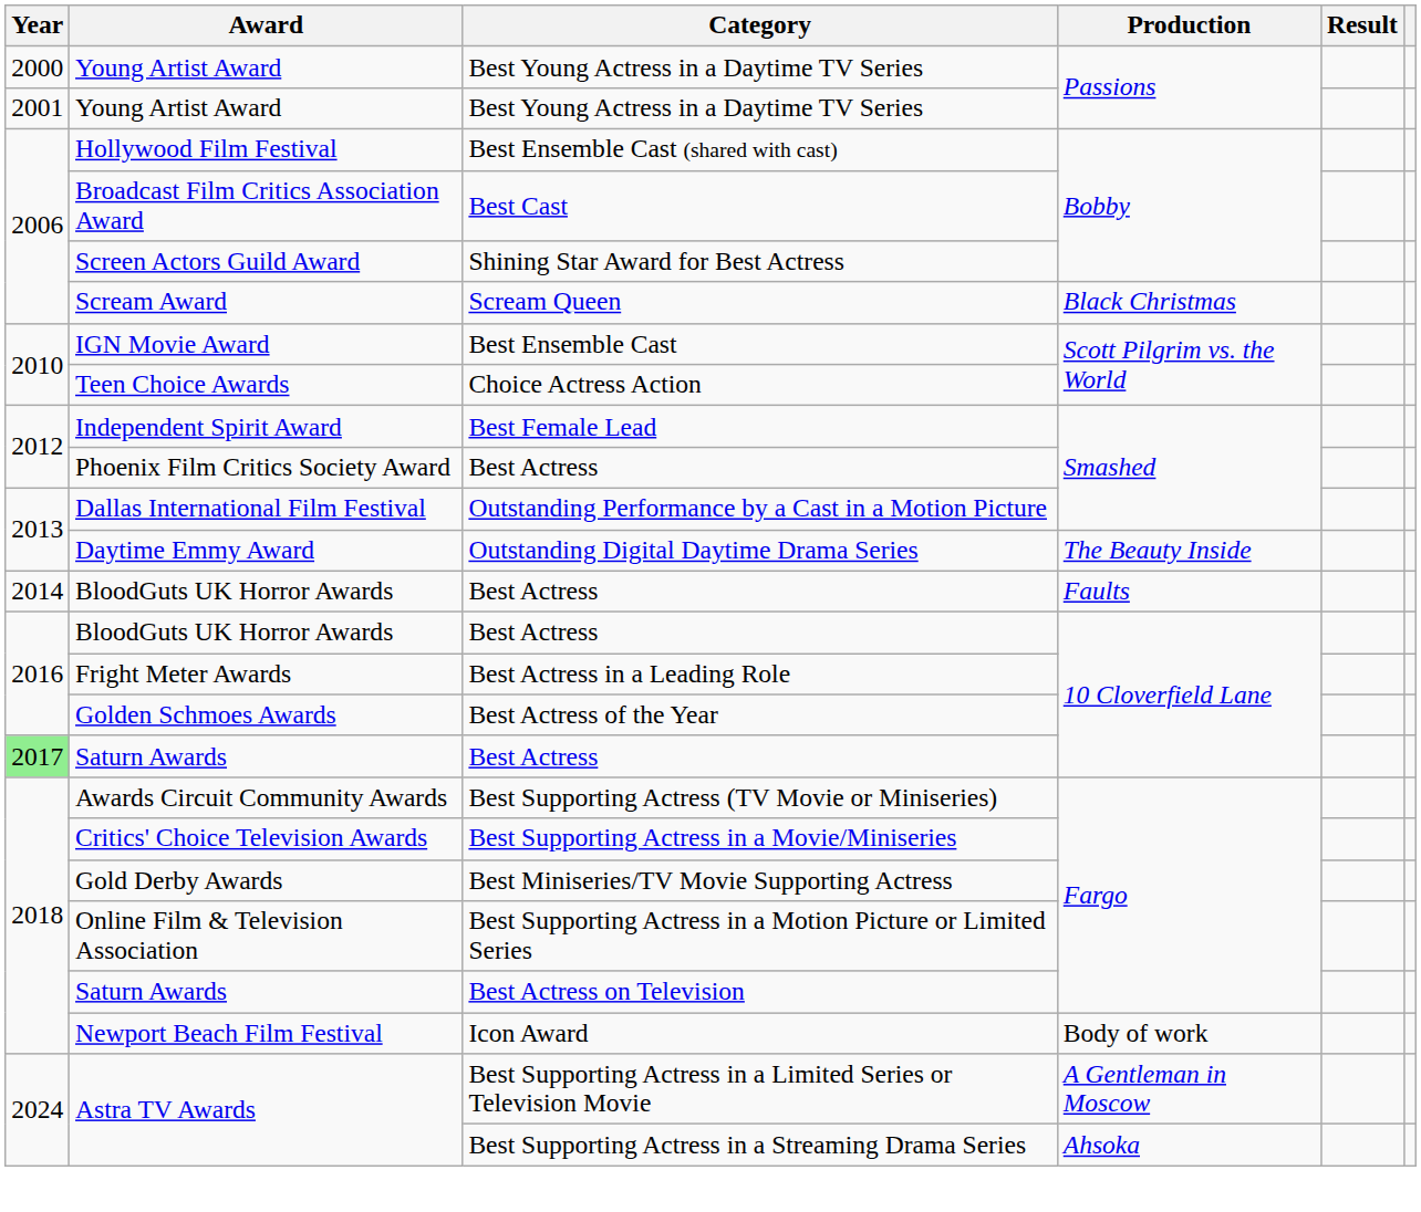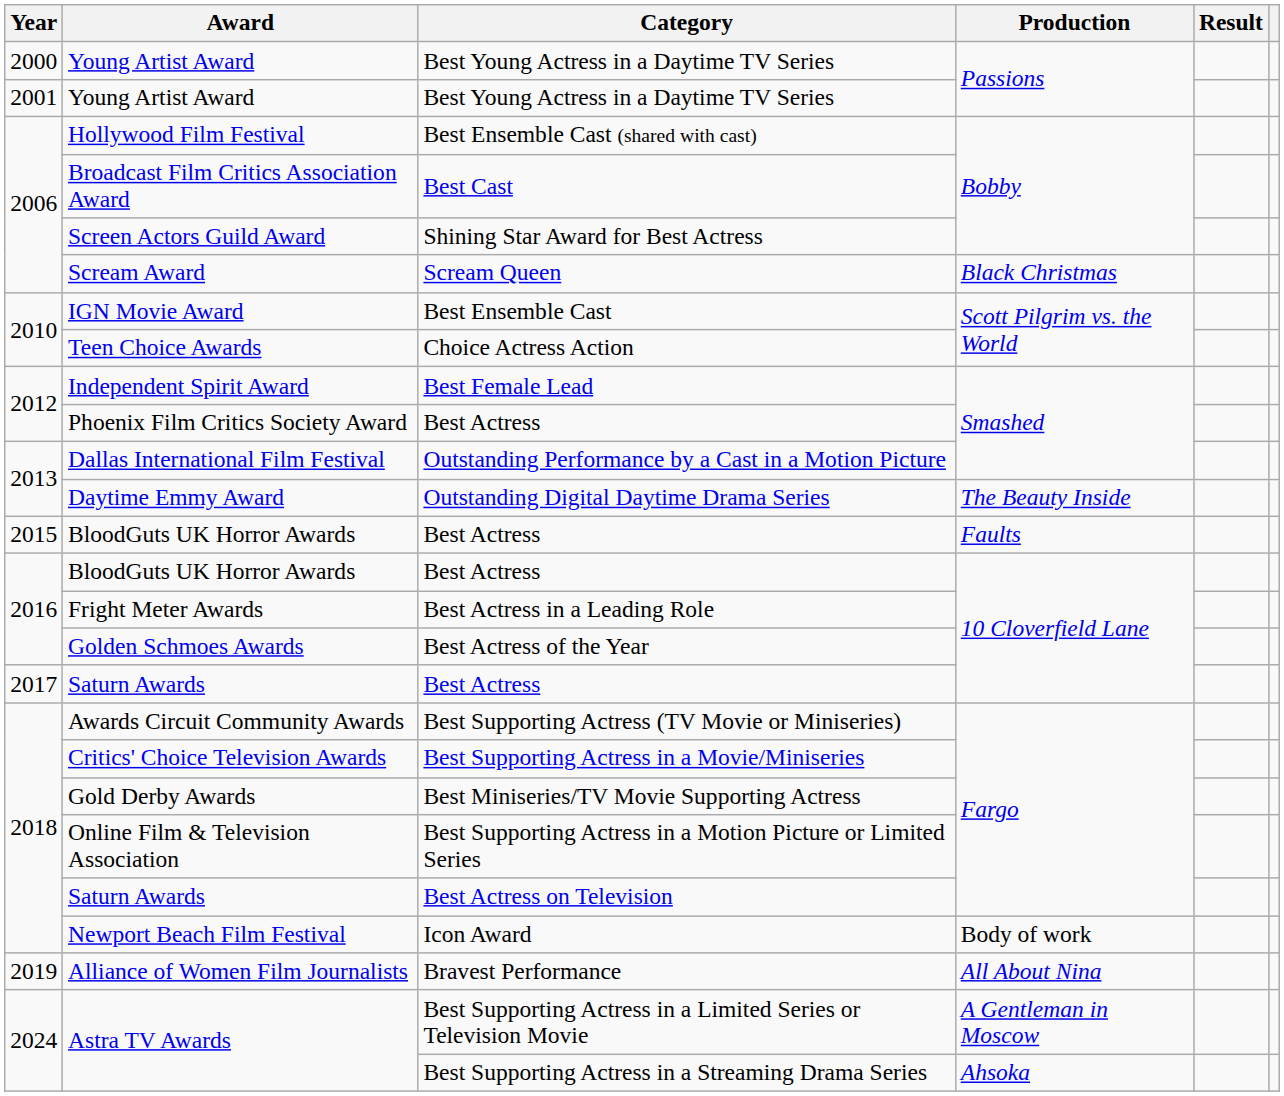BloodGuts UK Horror Awards / Faults | Year: 2014 -> 2015
Saturn Awards / 10 Cloverfield Lane | Year: lightgreen background -> no background
+ row: 2019 | Alliance of Women Film Journalists | Bravest Performance | All About Nina
